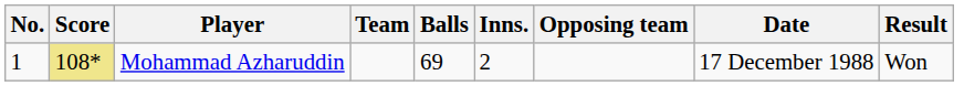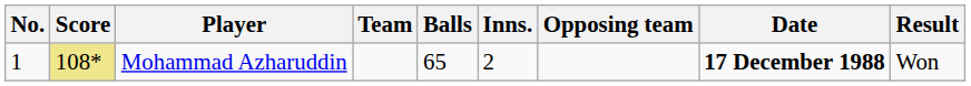Mohammad Azharuddin | Balls: 69 -> 65
Mohammad Azharuddin | Date: normal -> bold
